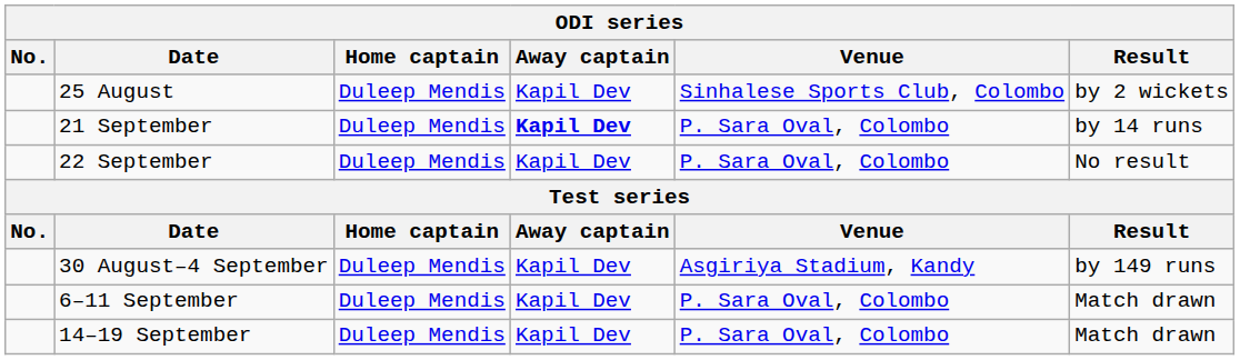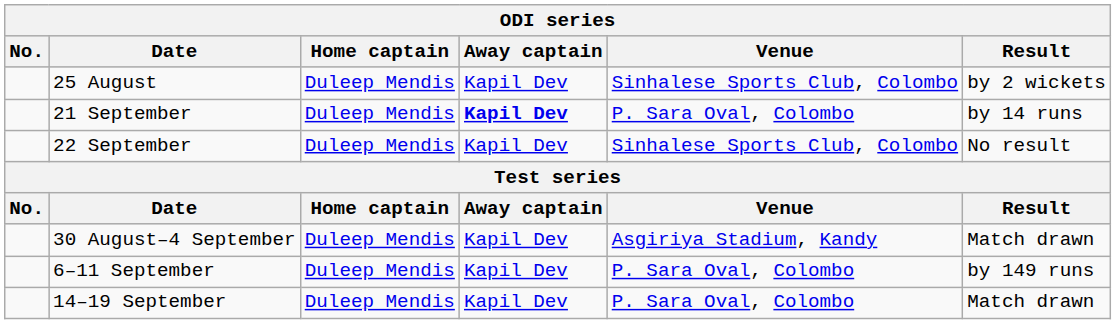22 September | Venue: P. Sara Oval, Colombo -> Sinhalese Sports Club, Colombo
30 August–4 September | Result: by 149 runs -> Match drawn
6–11 September | Result: Match drawn -> by 149 runs
